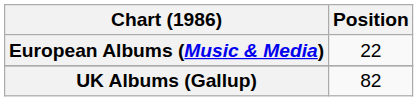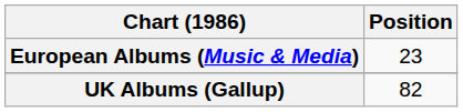European Albums (Music & Media) | Position: 22 -> 23
